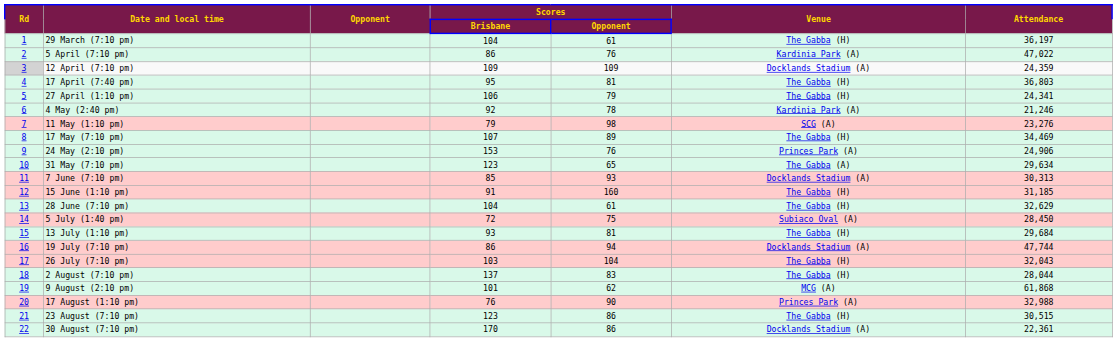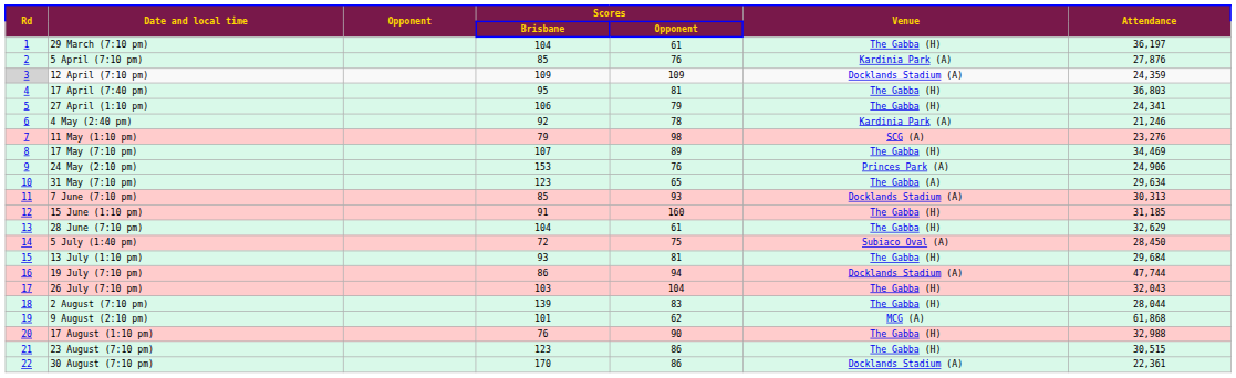5 April (7:10 pm) | Scores / Brisbane: 86 -> 85
5 April (7:10 pm) | Attendance: 47,022 -> 27,876
2 August (7:10 pm) | Scores / Brisbane: 137 -> 139
17 August (1:10 pm) | Venue: Princes Park (A) -> The Gabba (H)
